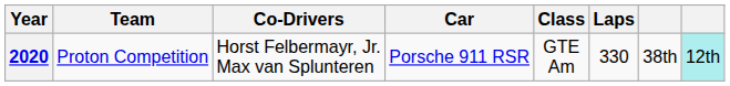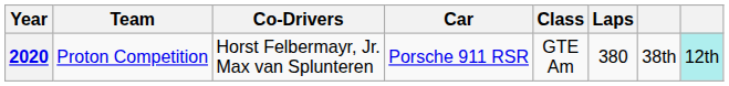2020 | Laps: 330 -> 380
